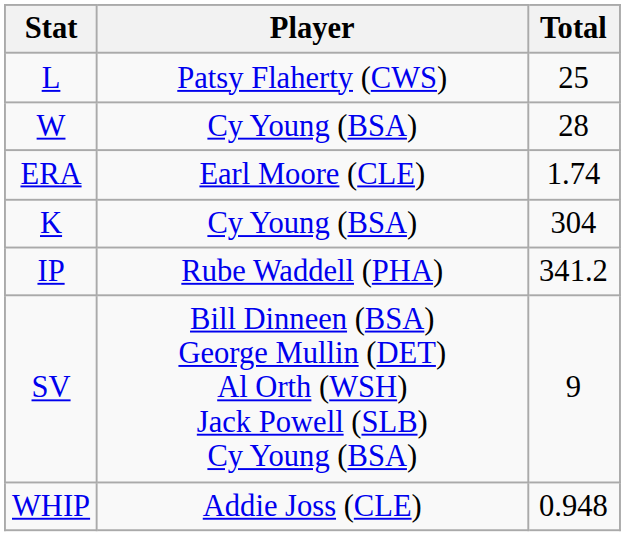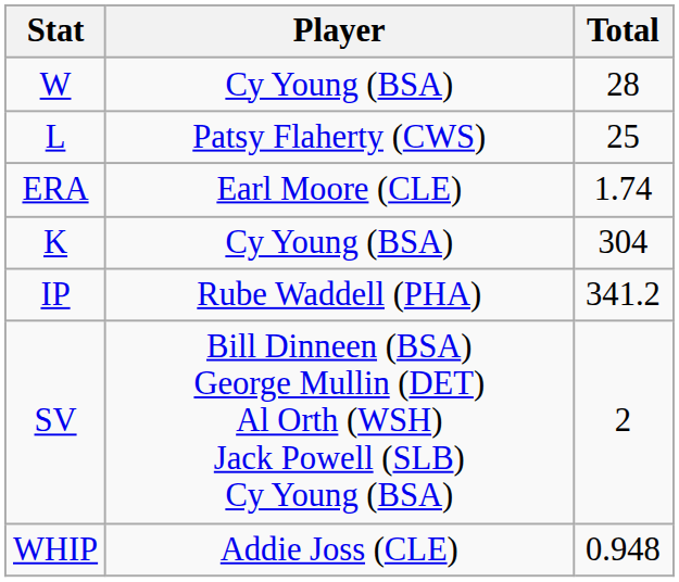rows swapped: W <-> L
SV | Total: 9 -> 2
